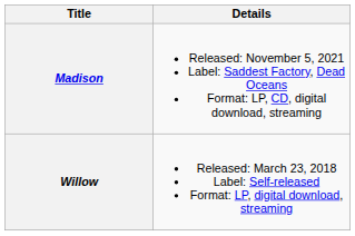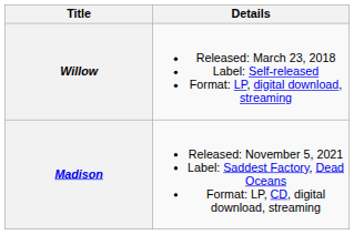rows swapped: Willow <-> Madison
